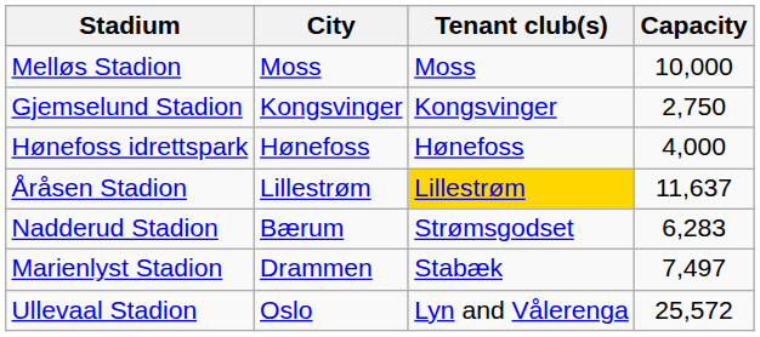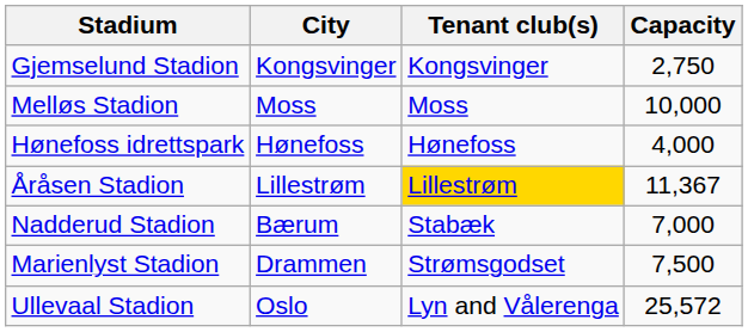rows swapped: Gjemselund Stadion <-> Melløs Stadion
Åråsen Stadion | Capacity: 11,637 -> 11,367
Nadderud Stadion | Tenant club(s): Strømsgodset -> Stabæk
Nadderud Stadion | Capacity: 6,283 -> 7,000
Marienlyst Stadion | Tenant club(s): Stabæk -> Strømsgodset
Marienlyst Stadion | Capacity: 7,497 -> 7,500
